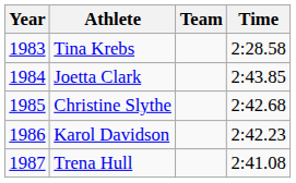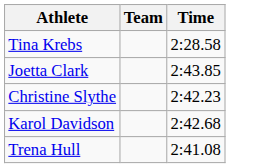- column: Year | 1983 | 1984 | 1985 | 1986 | 1987
Christine Slythe | Time: 2:42.68 -> 2:42.23
Karol Davidson | Time: 2:42.23 -> 2:42.68
